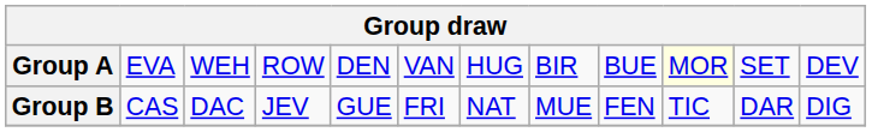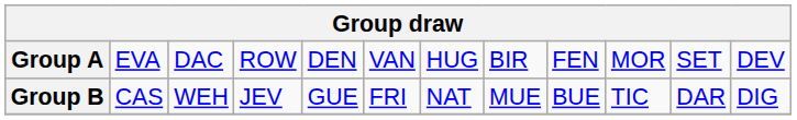Group A | column 3: WEH -> DAC
Group A | column 9: BUE -> FEN
Group A | column 10: lightyellow background -> no background
Group B | column 3: DAC -> WEH
Group B | column 9: FEN -> BUE
